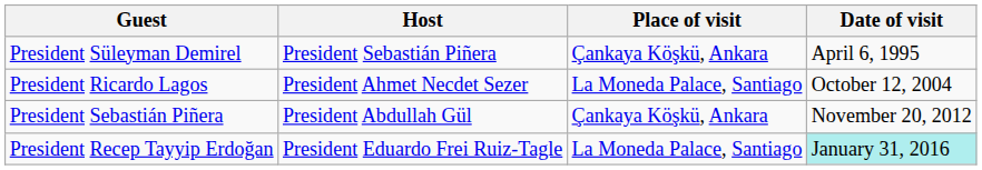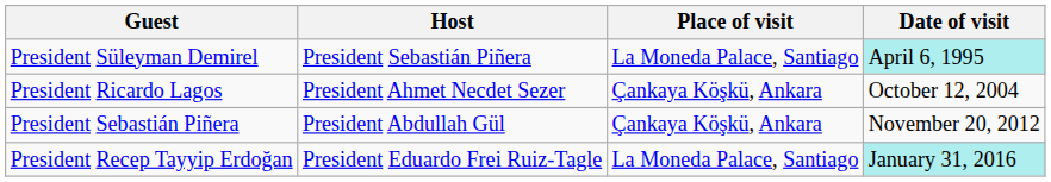President Süleyman Demirel | Place of visit: Çankaya Köşkü, Ankara -> La Moneda Palace, Santiago
President Süleyman Demirel | Date of visit: no background -> paleturquoise background
President Ricardo Lagos | Place of visit: La Moneda Palace, Santiago -> Çankaya Köşkü, Ankara
